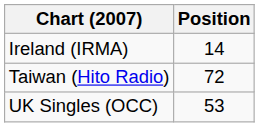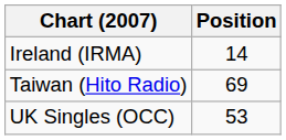Taiwan (Hito Radio) | Position: 72 -> 69
